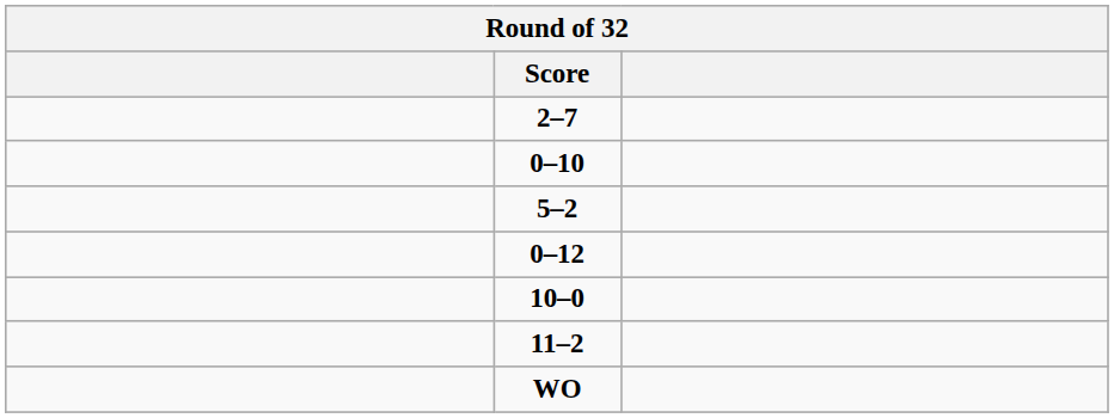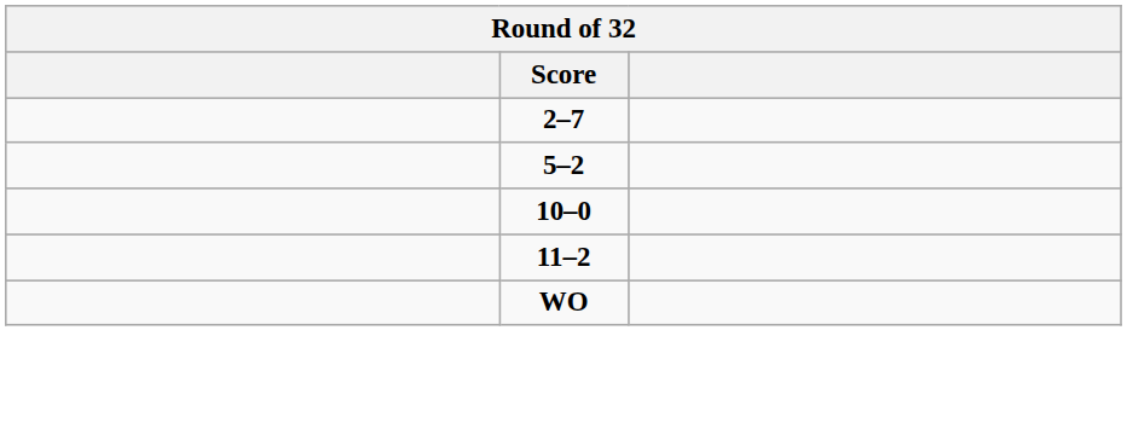- row: 0–10
- row: 0–12
